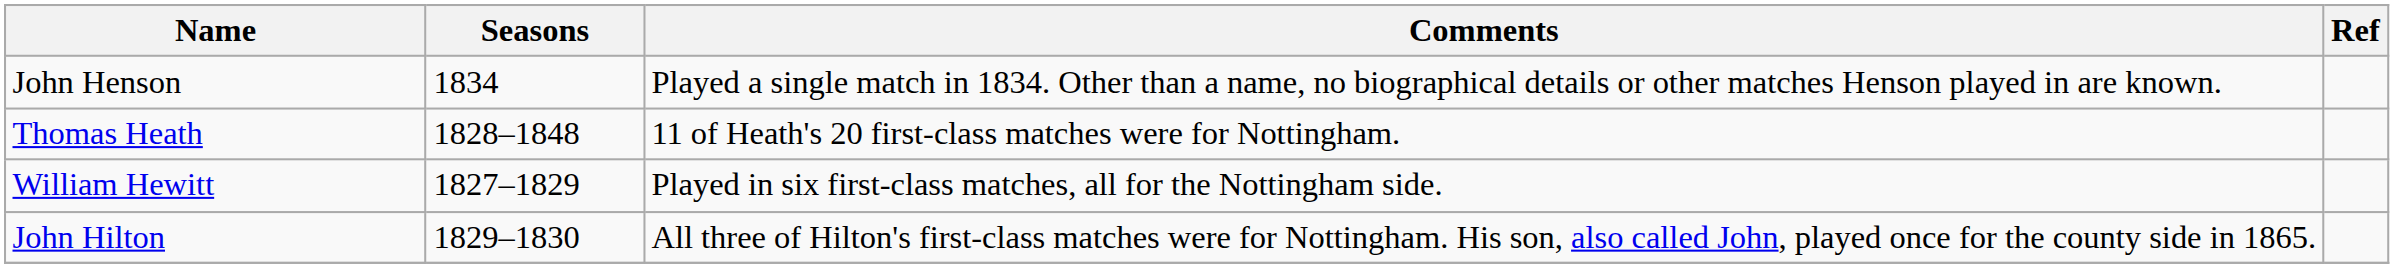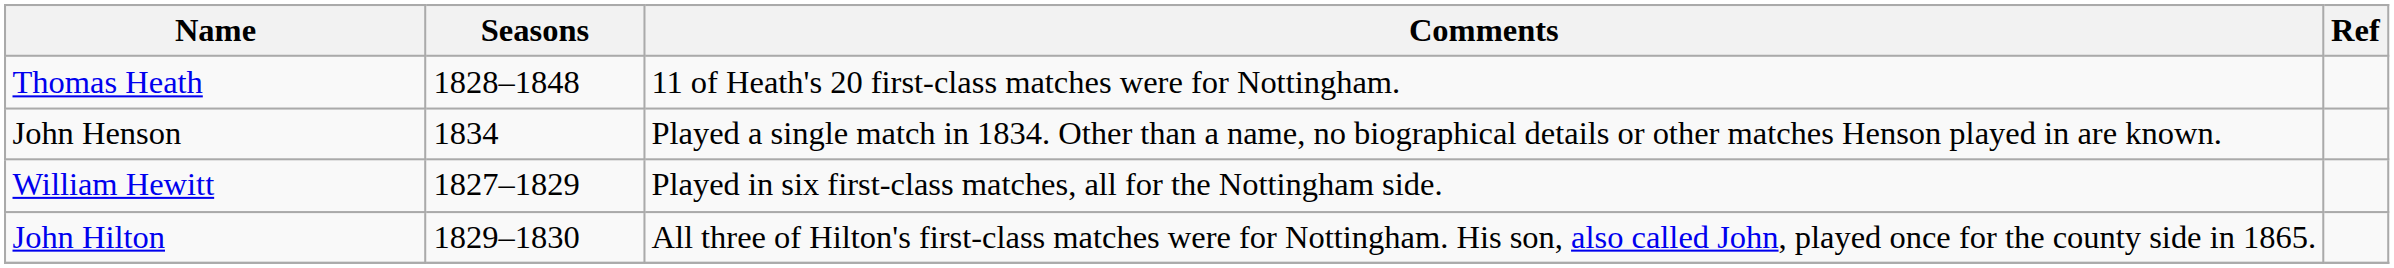rows swapped: Thomas Heath <-> John Henson
